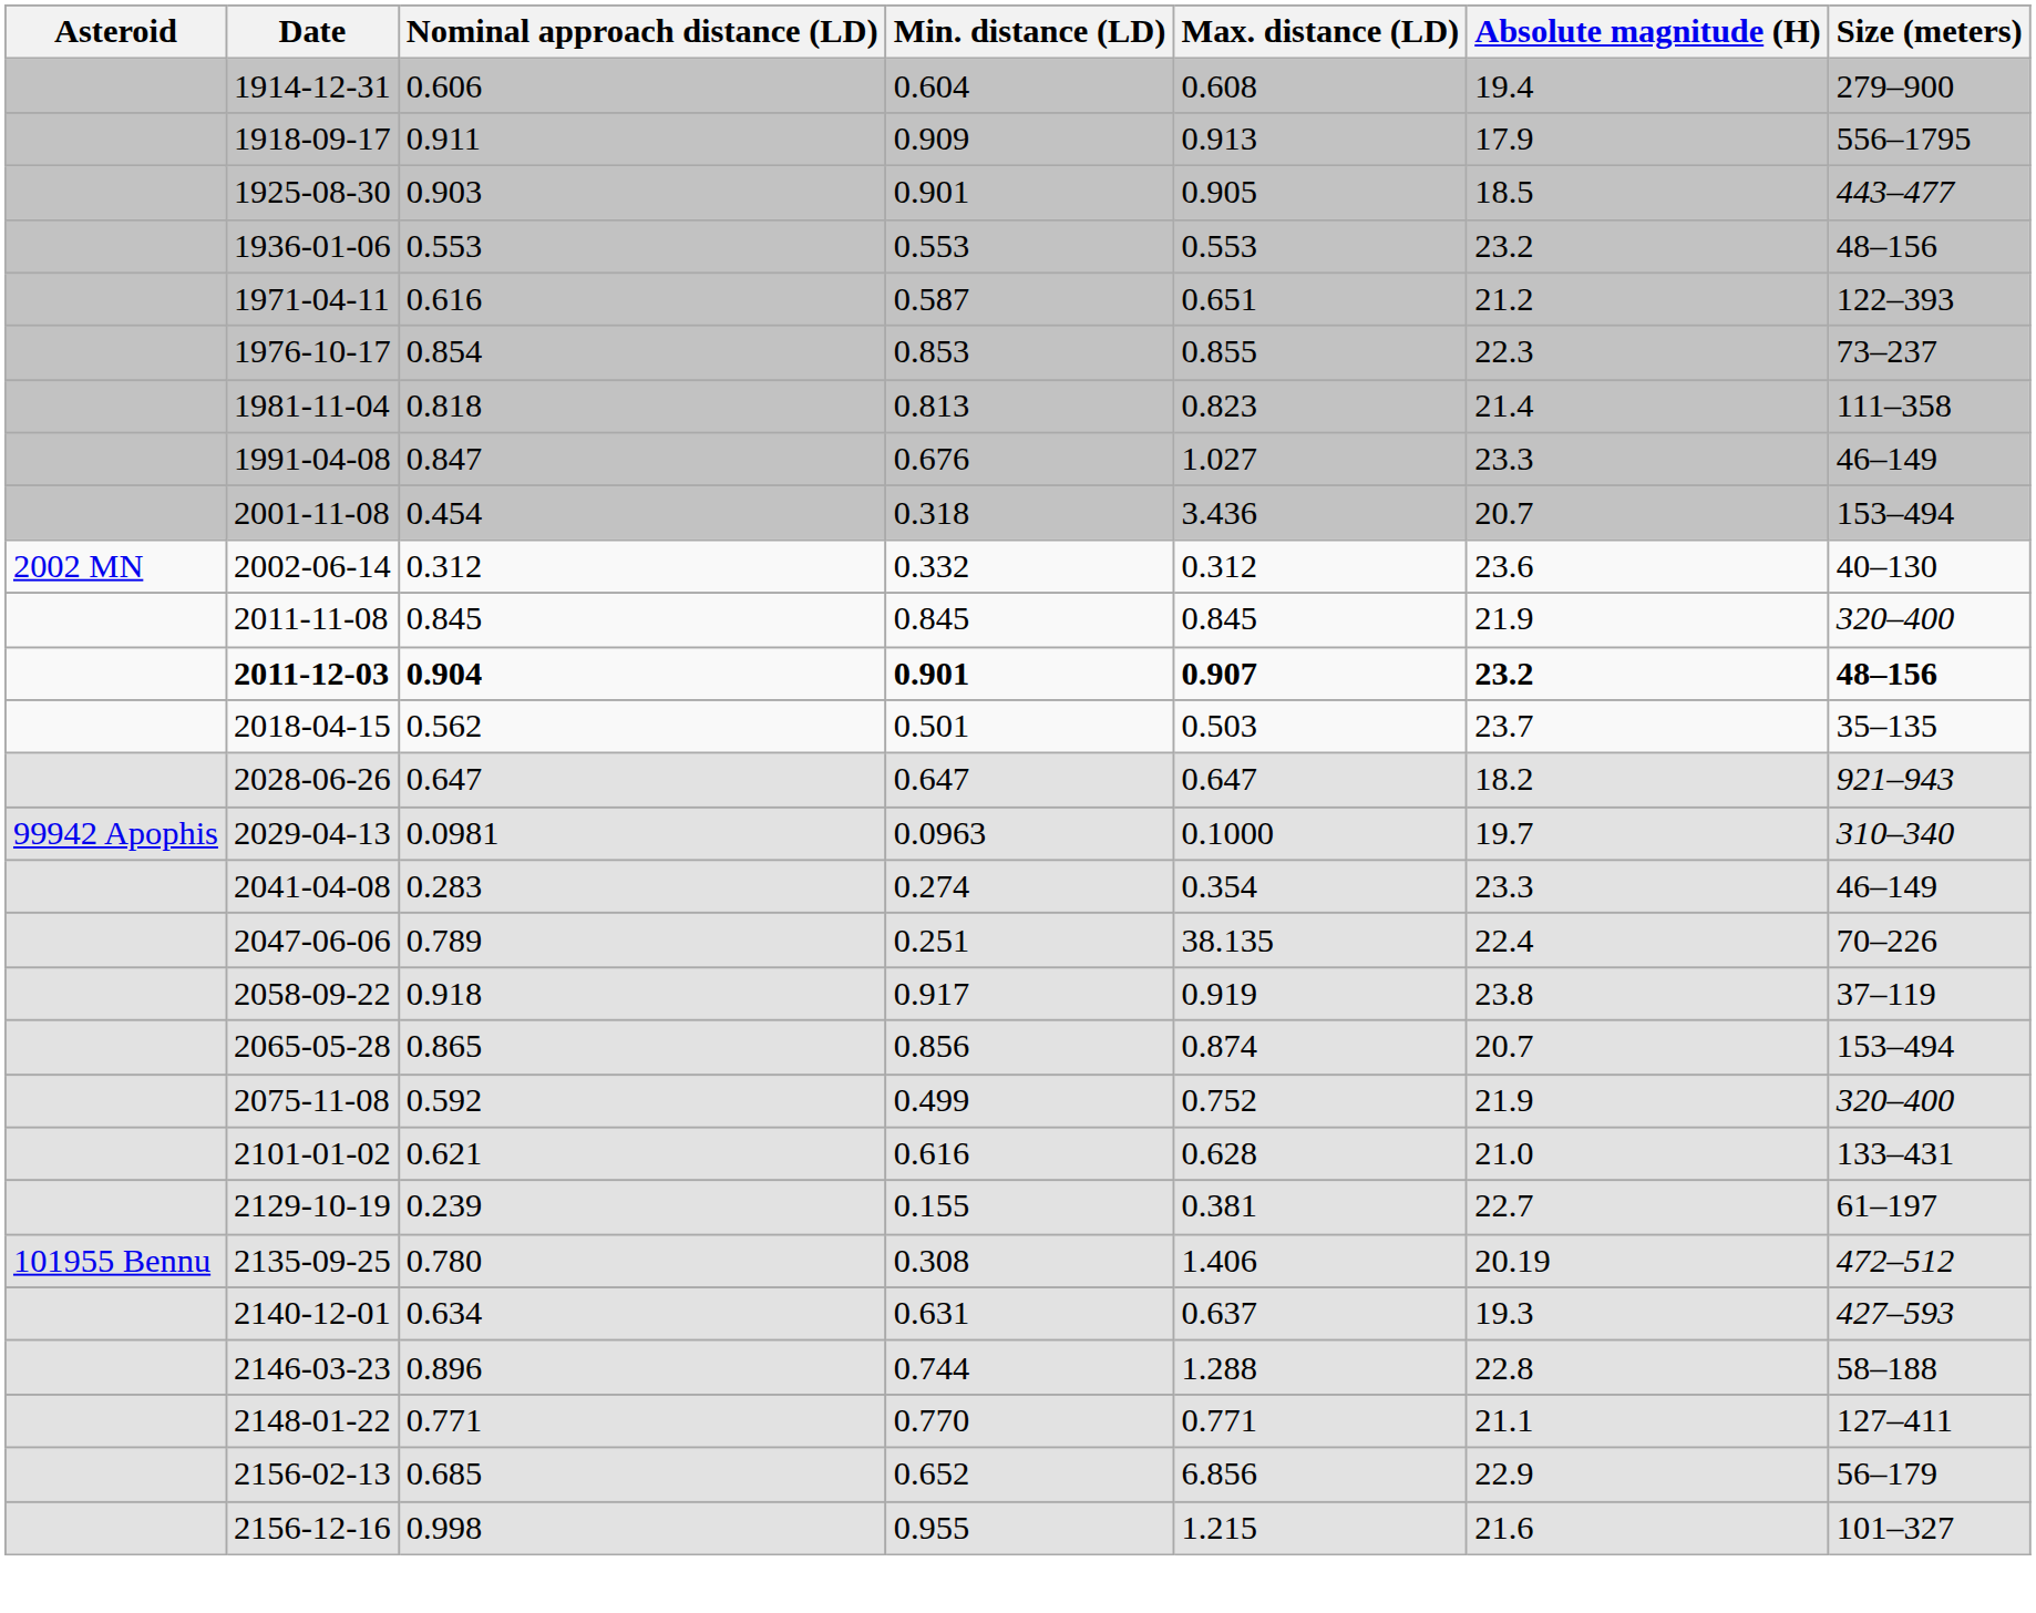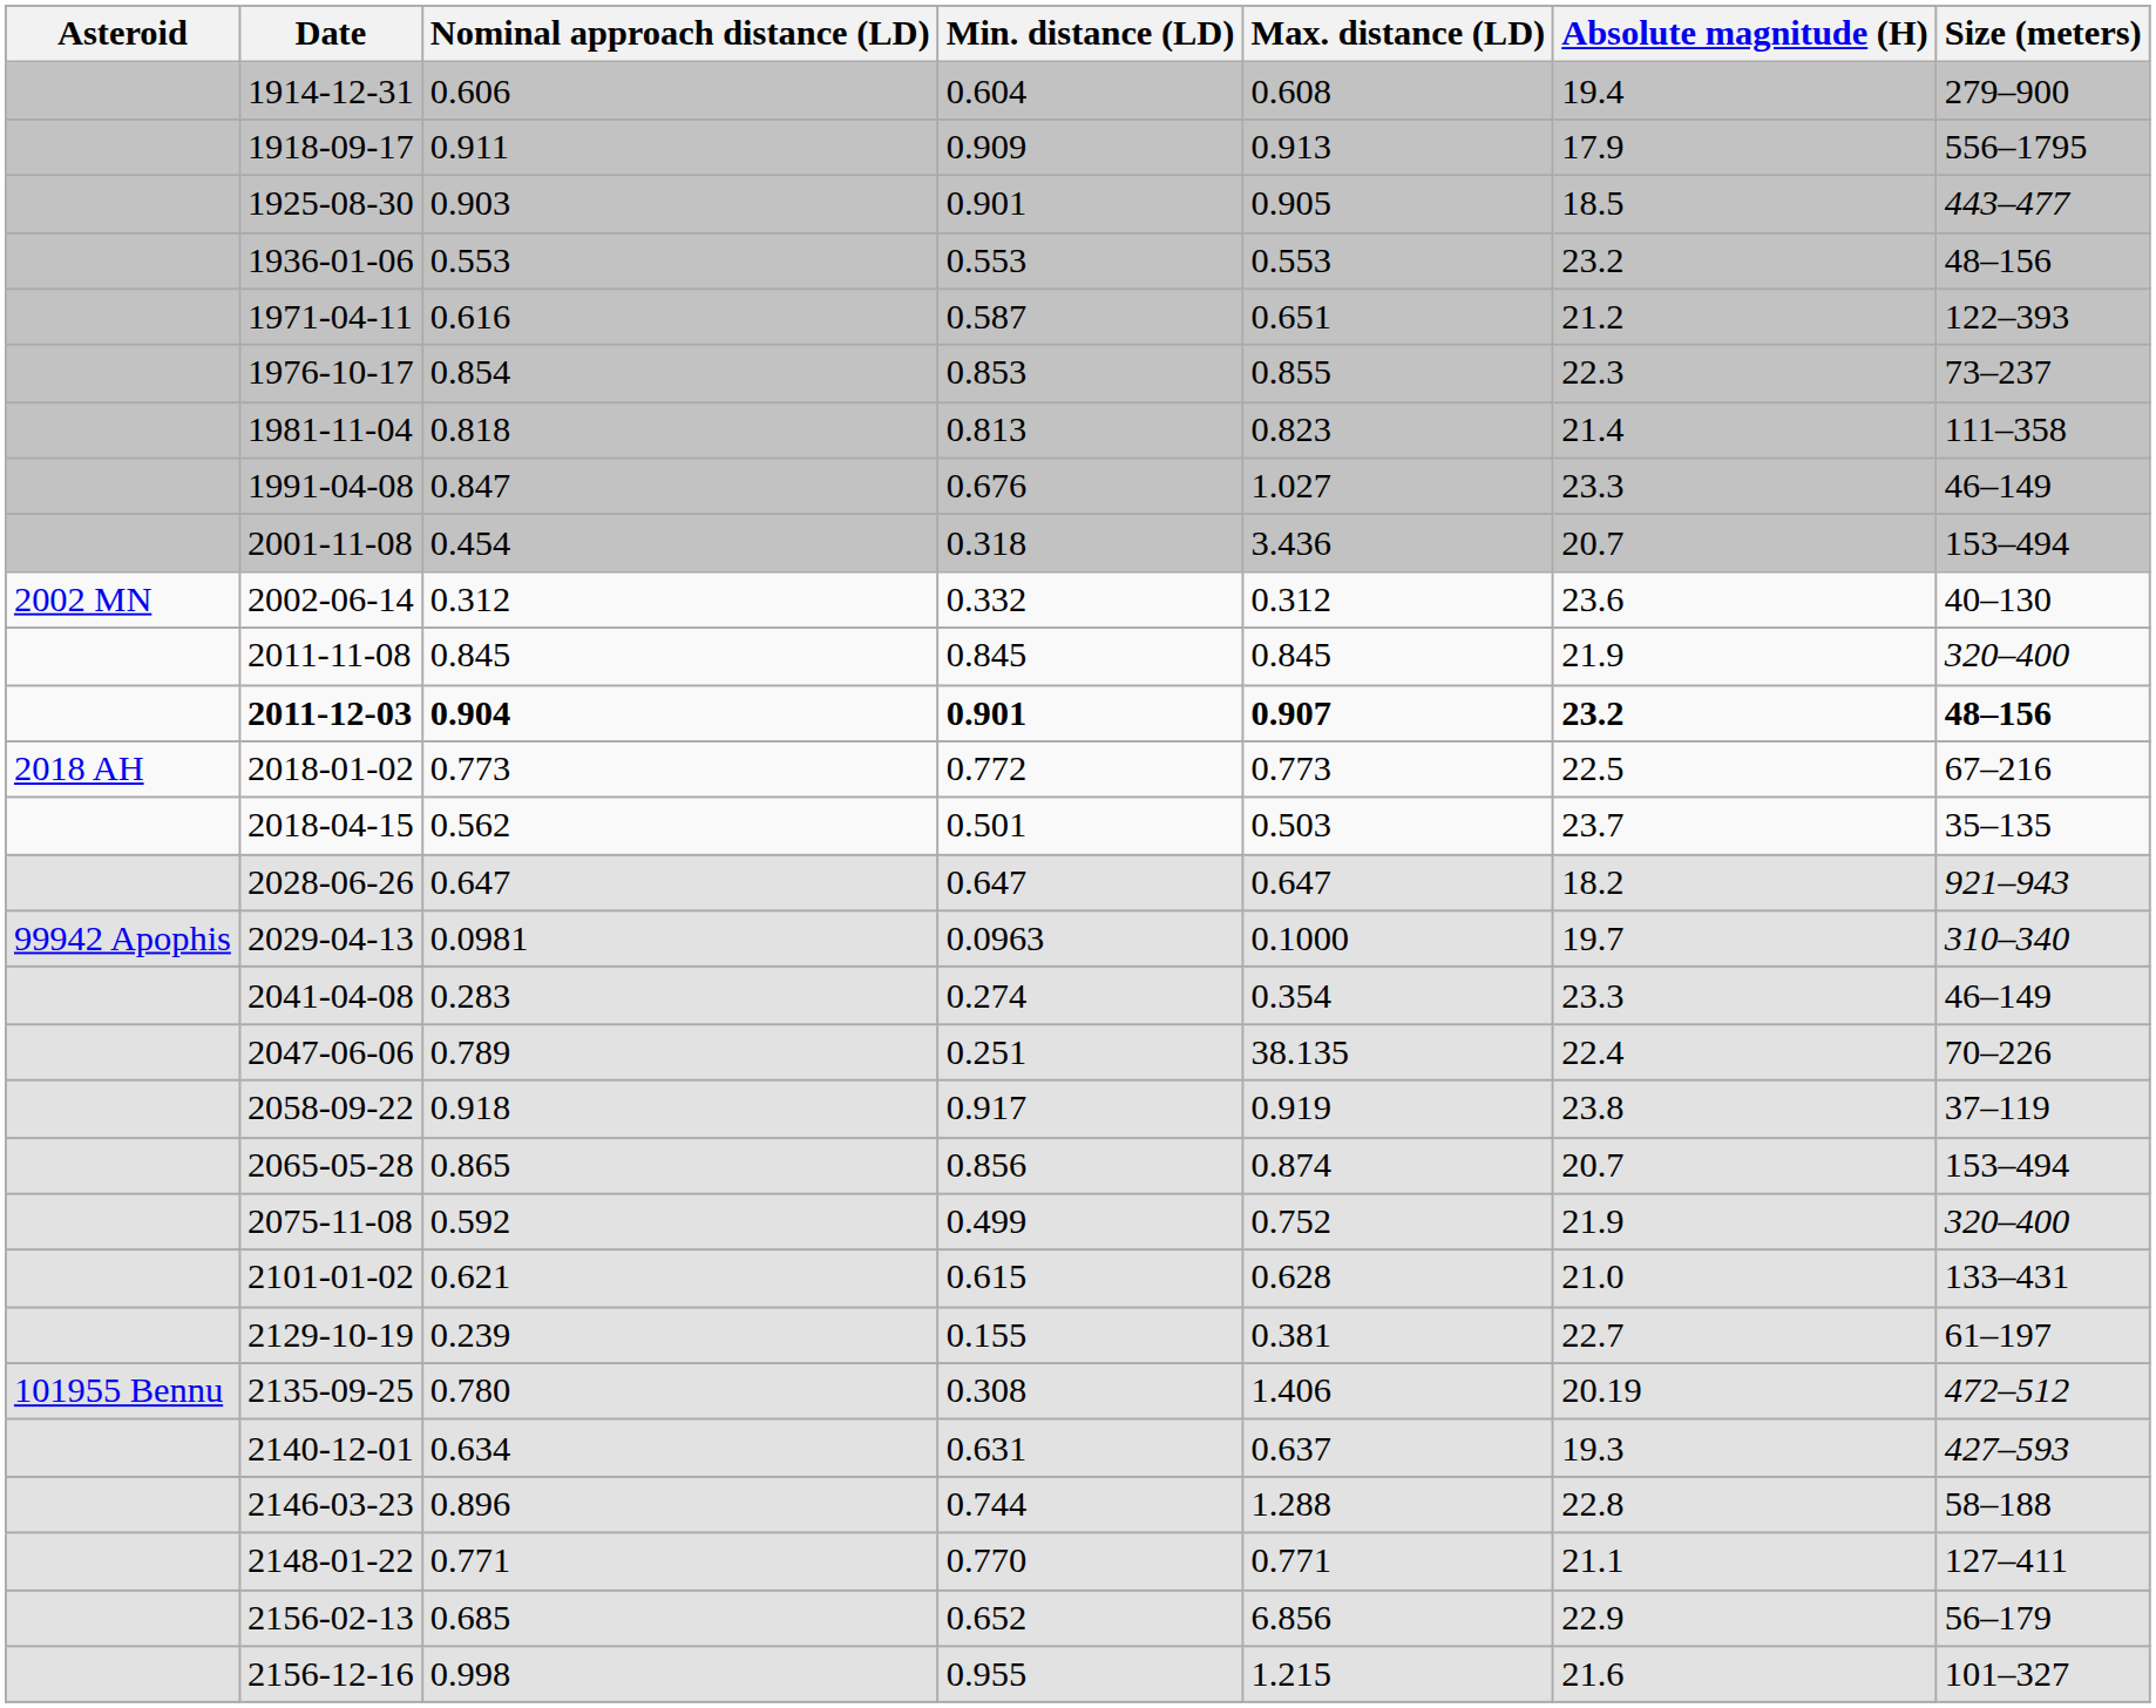+ row: 2018 AH | 2018-01-02 | 0.773 | 0.772 | 0.773 | 22.5 | 67–216
2101-01-02 | Min. distance (LD): 0.616 -> 0.615
